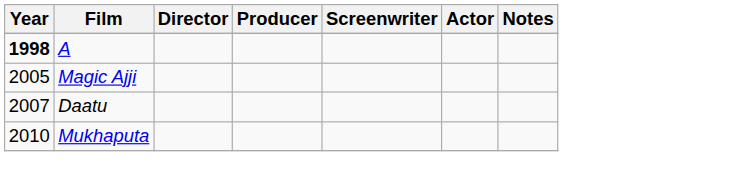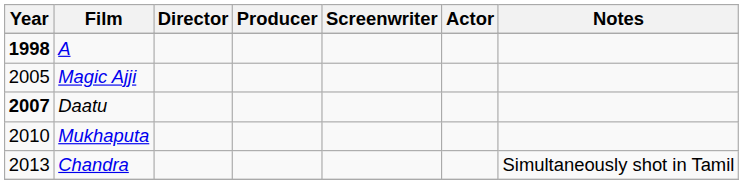Daatu | Year: normal -> bold
+ row: 2013 | Chandra | Simultaneously shot in Tamil
